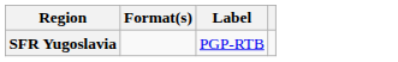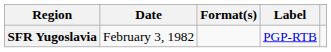+ column: Date | February 3, 1982
